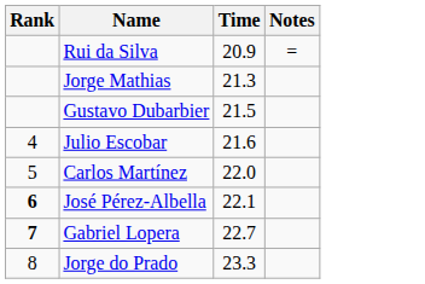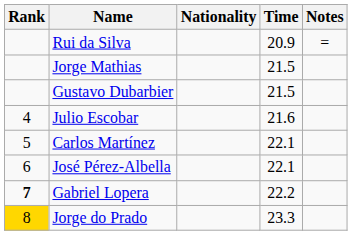+ column: Nationality
Jorge Mathias | Time: 21.3 -> 21.5
Carlos Martínez | Time: 22.0 -> 22.1
José Pérez-Albella | Rank: bold -> normal
Gabriel Lopera | Time: 22.7 -> 22.2
Jorge do Prado | Rank: no background -> gold background
